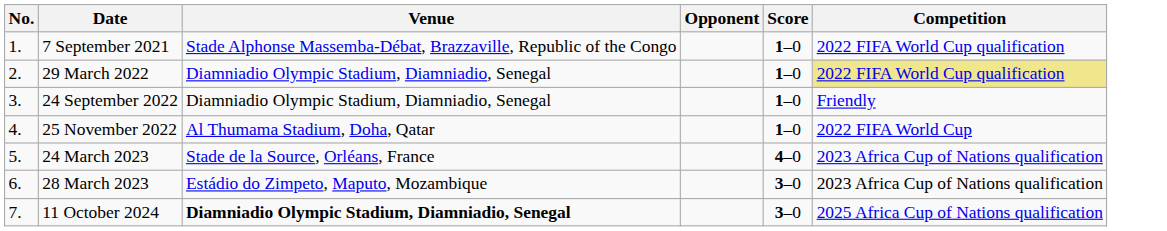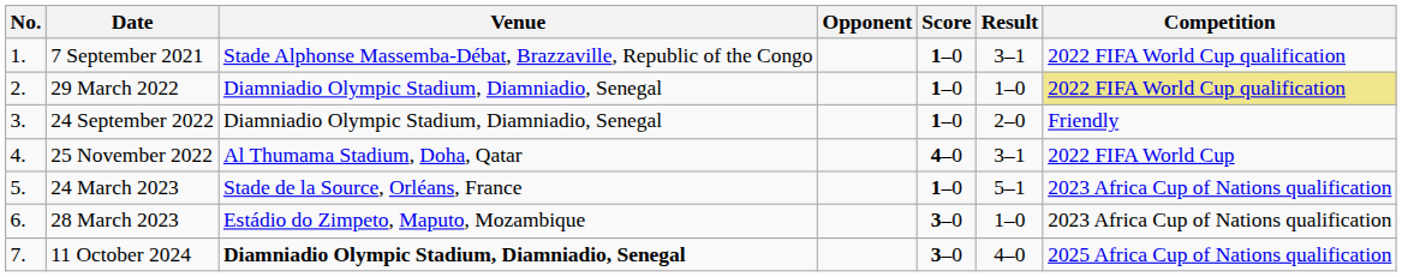+ column: Result | 3–1 | 1–0 | 2–0 | 3–1 | 5–1 | 1–0 | 4–0
25 November 2022 | Score: 1–0 -> 4–0
24 March 2023 | Score: 4–0 -> 1–0
